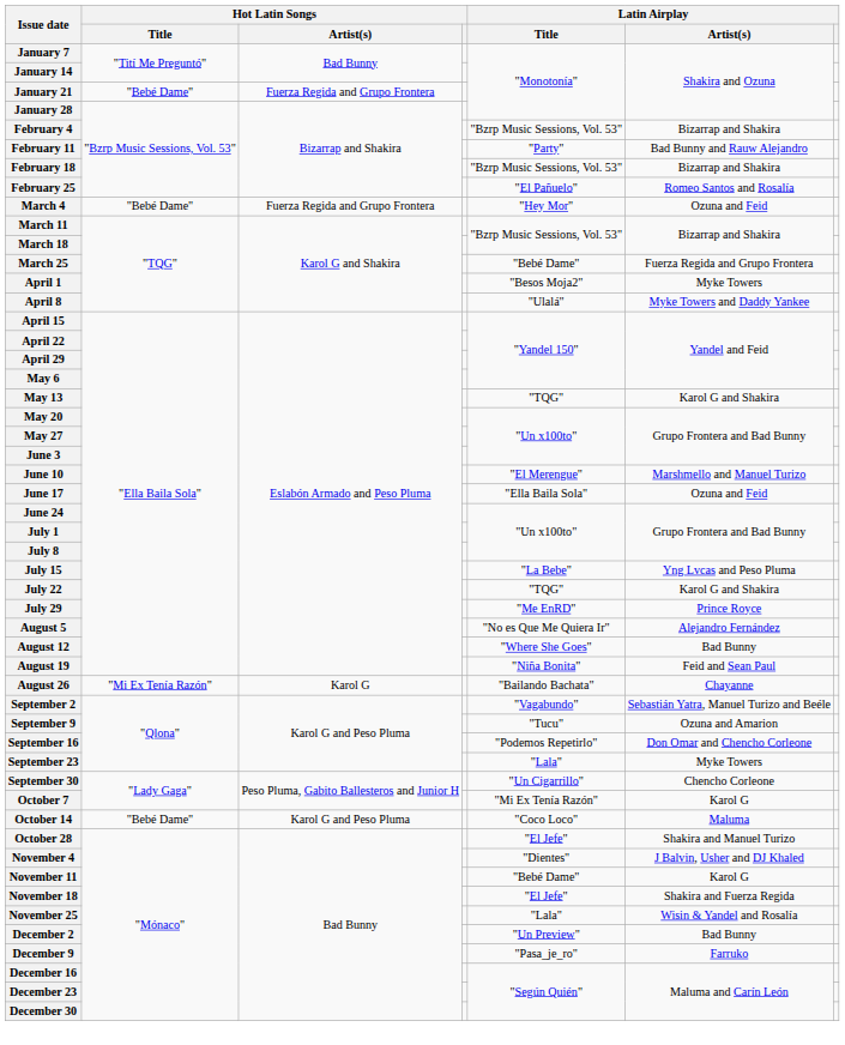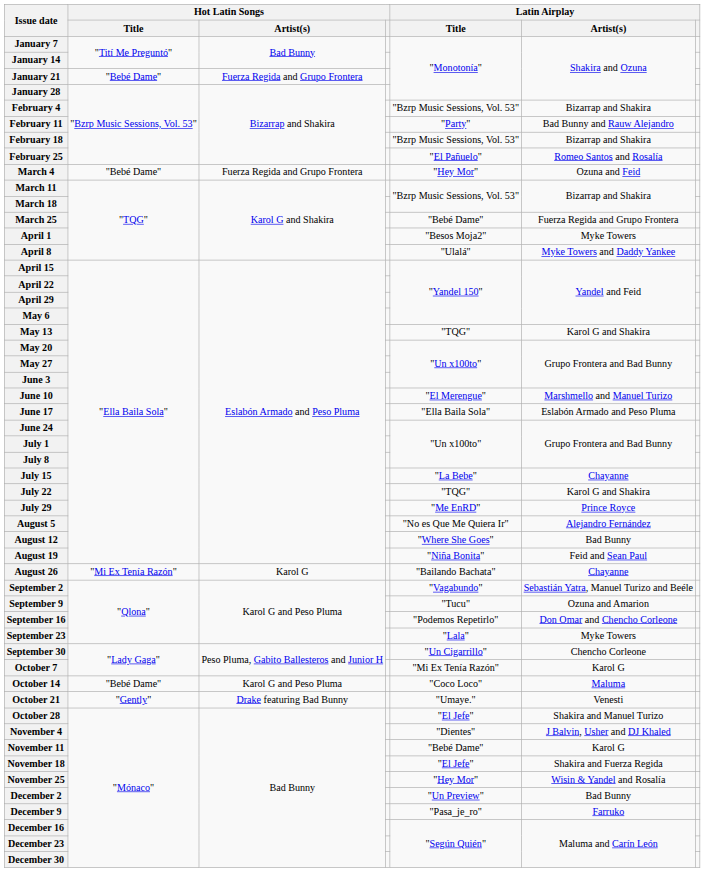June 17 | Latin Airplay / Artist(s): Ozuna and Feid -> Eslabón Armado and Peso Pluma
July 15 | Latin Airplay / Artist(s): Yng Lvcas and Peso Pluma -> Chayanne
+ row: October 21 | "Gently" | Drake featuring Bad Bunny | "Umaye." | Venesti
November 25 | Latin Airplay / Title: "Lala" -> "Hey Mor"
